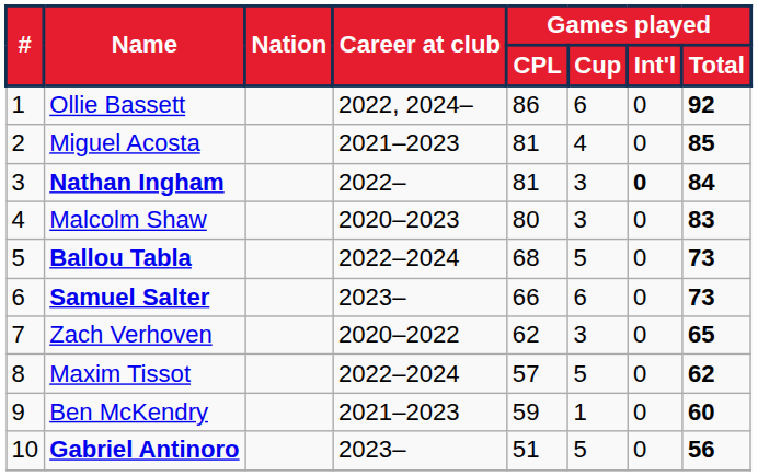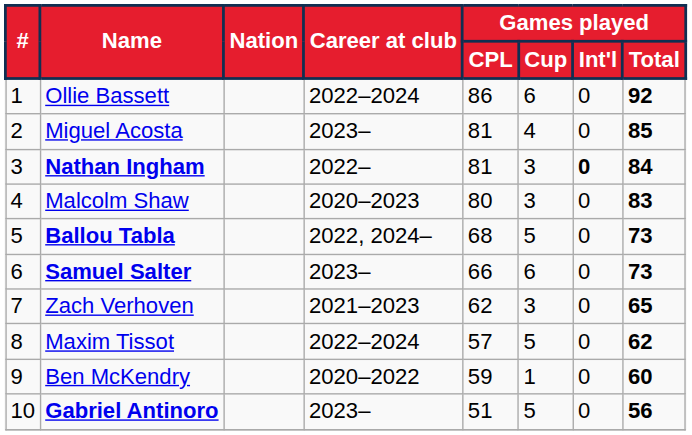Ollie Bassett | Career at club: 2022, 2024– -> 2022–2024
Miguel Acosta | Career at club: 2021–2023 -> 2023–
Ballou Tabla | Career at club: 2022–2024 -> 2022, 2024–
Zach Verhoven | Career at club: 2020–2022 -> 2021–2023
Ben McKendry | Career at club: 2021–2023 -> 2020–2022
